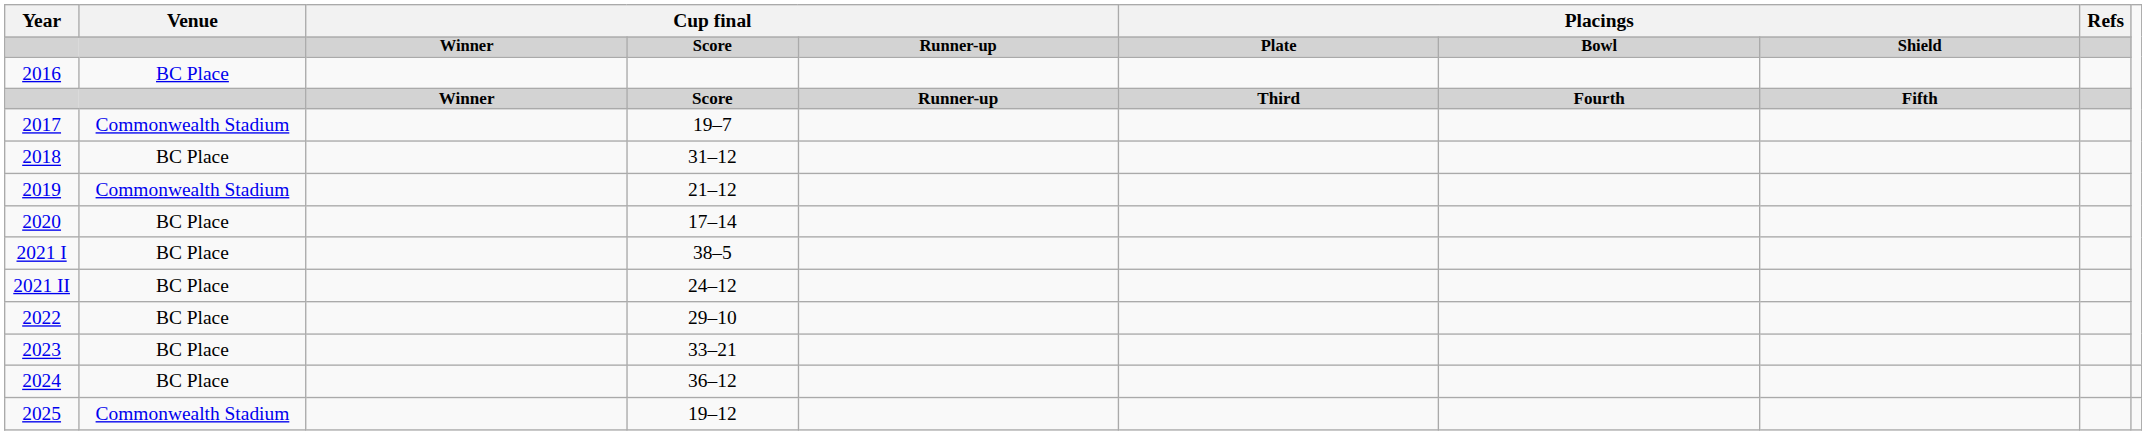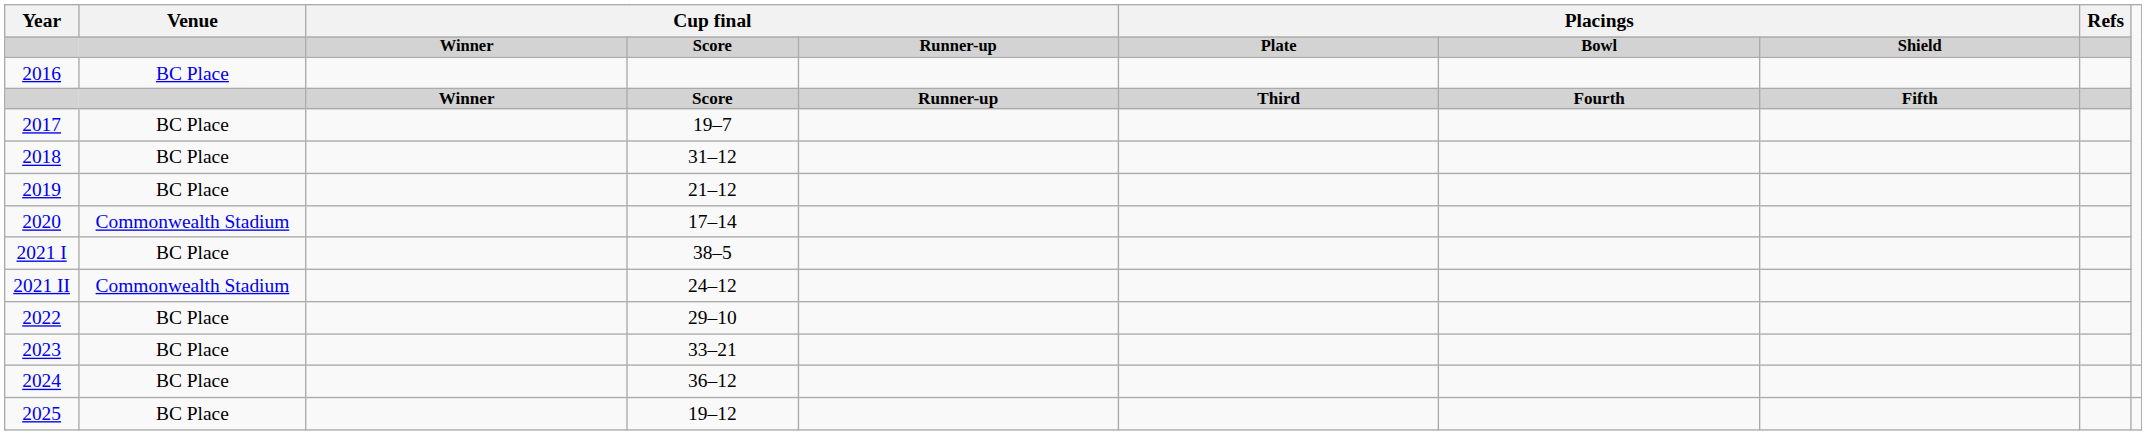2017 | Venue: Commonwealth Stadium -> BC Place
2019 | Venue: Commonwealth Stadium -> BC Place
2020 | Venue: BC Place -> Commonwealth Stadium
2021 II | Venue: BC Place -> Commonwealth Stadium
2025 | Venue: Commonwealth Stadium -> BC Place
